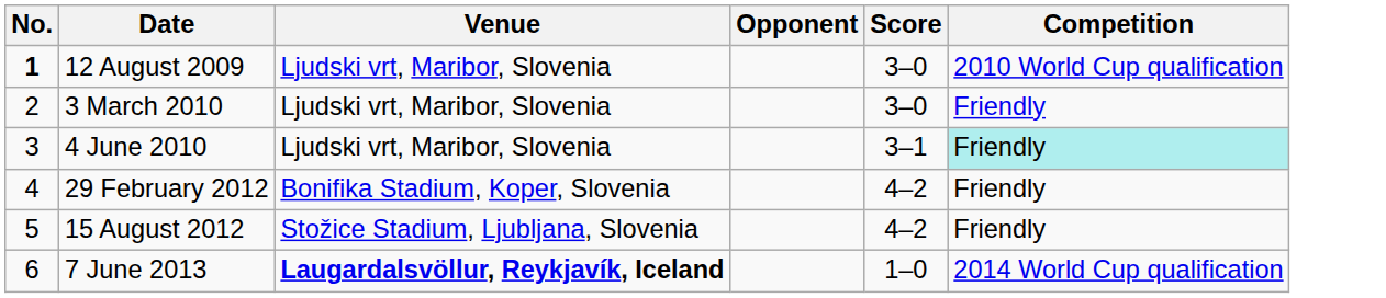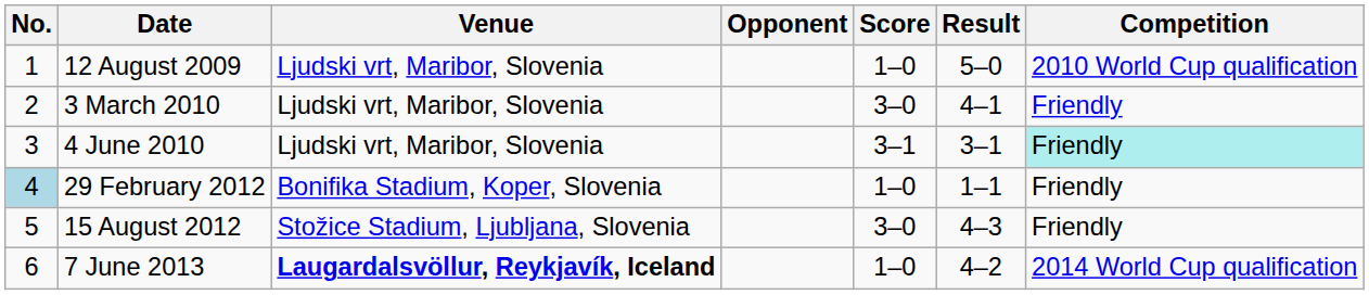+ column: Result | 5–0 | 4–1 | 3–1 | 1–1 | 4–3 | 4–2
12 August 2009 | No.: bold -> normal
12 August 2009 | Score: 3–0 -> 1–0
29 February 2012 | No.: no background -> lightblue background
29 February 2012 | Score: 4–2 -> 1–0
15 August 2012 | Score: 4–2 -> 3–0
